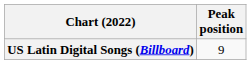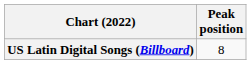US Latin Digital Songs (Billboard) | Peak position: 9 -> 8
